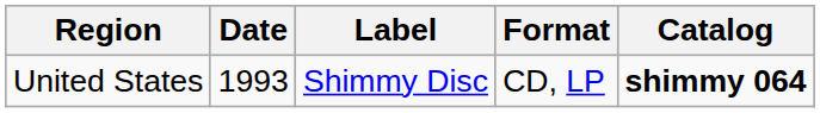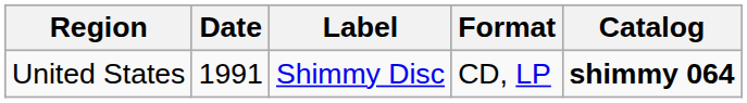United States | Date: 1993 -> 1991
